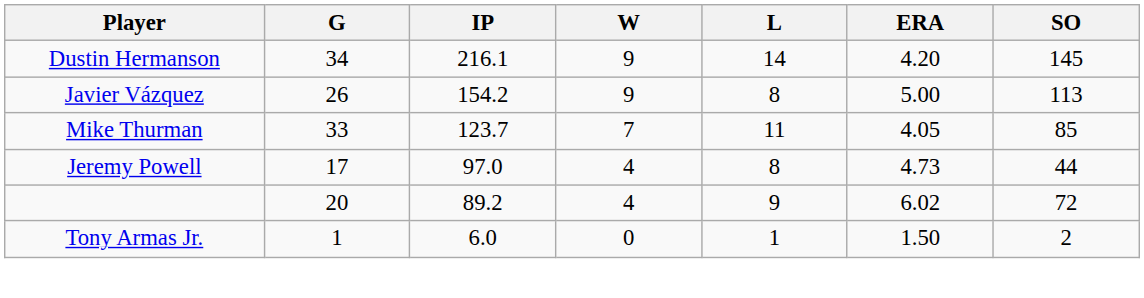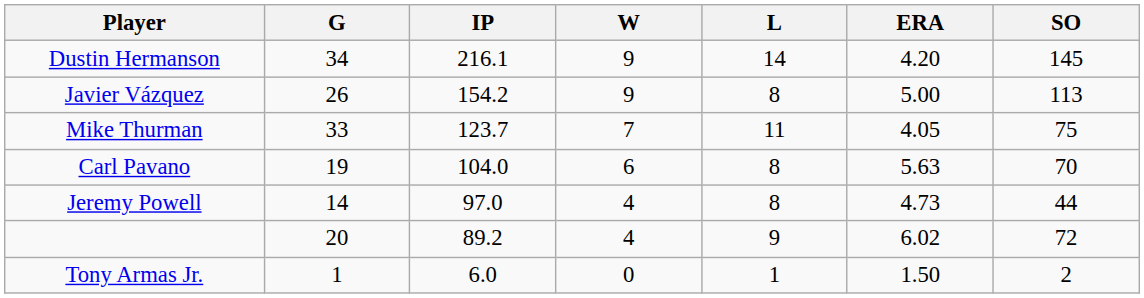Mike Thurman | SO: 85 -> 75
+ row: Carl Pavano | 19 | 104.0 | 6 | 8 | 5.63 | 70
Jeremy Powell | G: 17 -> 14
